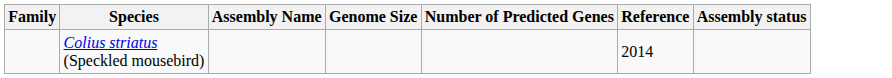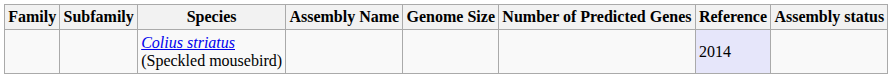+ column: Subfamily
Colius striatus (Speckled mousebird) | Reference: no background -> lavender background
